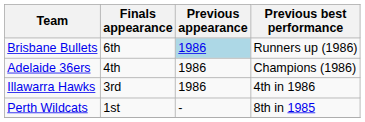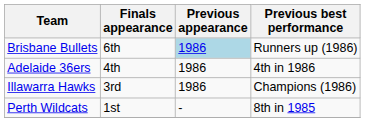Adelaide 36ers | Previous best performance: Champions (1986) -> 4th in 1986
Illawarra Hawks | Previous best performance: 4th in 1986 -> Champions (1986)
